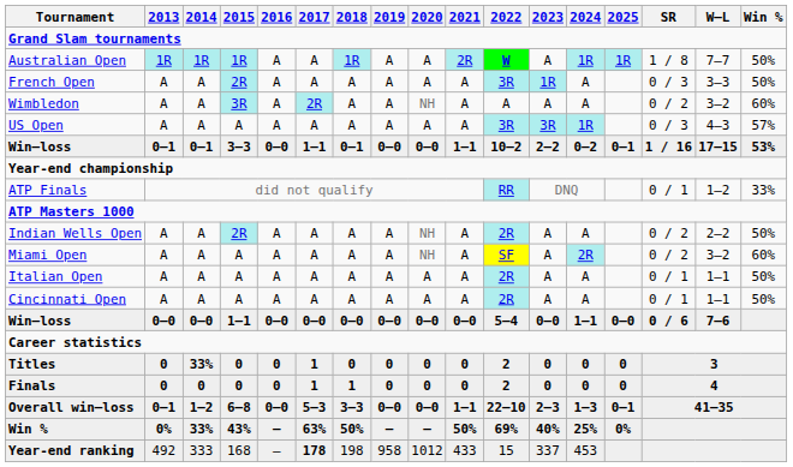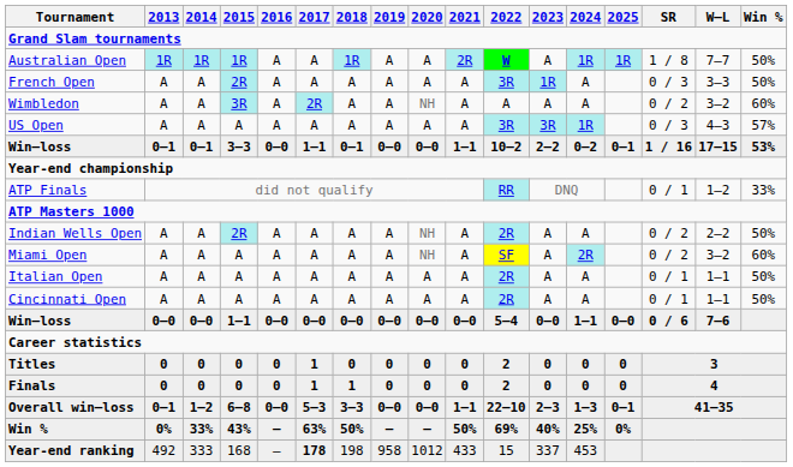Titles | 2014: 33% -> 0
